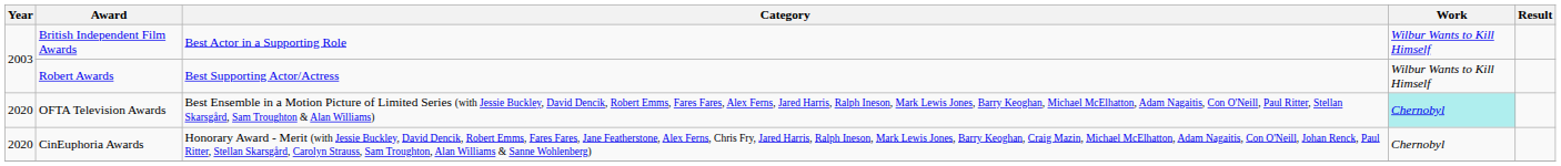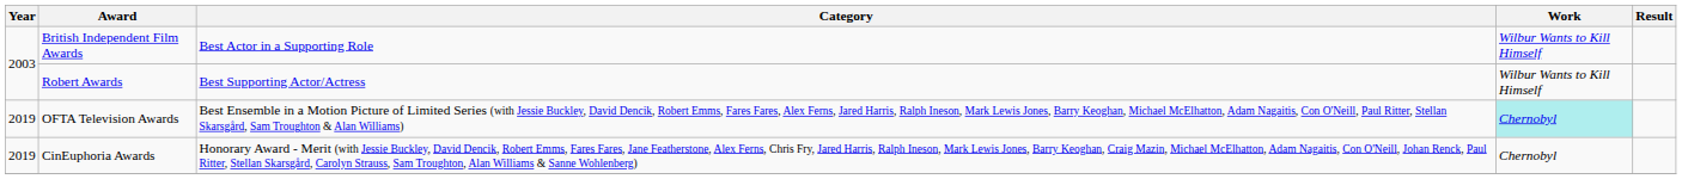OFTA Television Awards | Year: 2020 -> 2019
CinEuphoria Awards | Year: 2020 -> 2019
